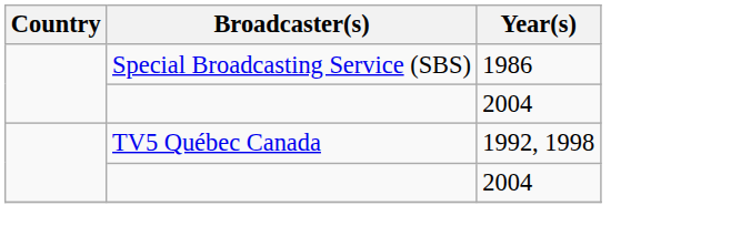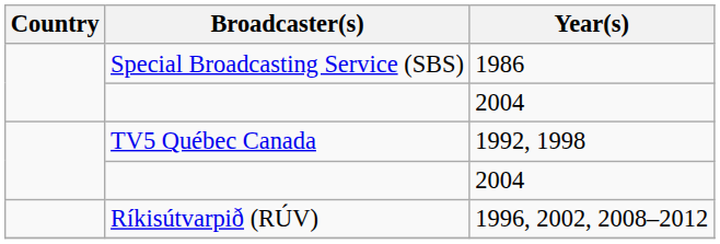+ row: Ríkisútvarpið (RÚV) | 1996, 2002, 2008–2012
